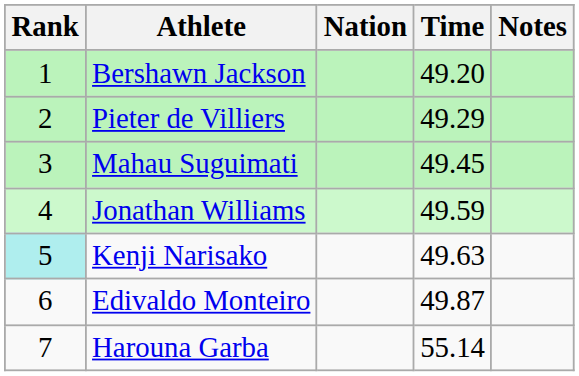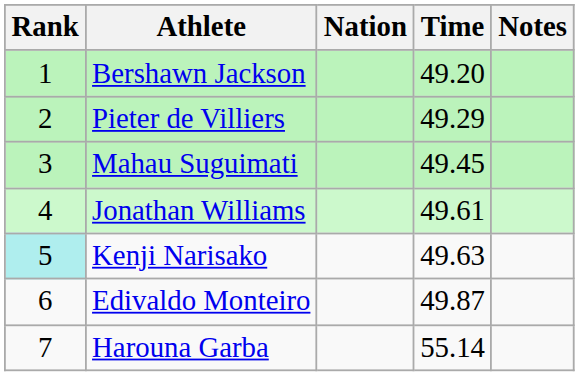Jonathan Williams | Time: 49.59 -> 49.61
